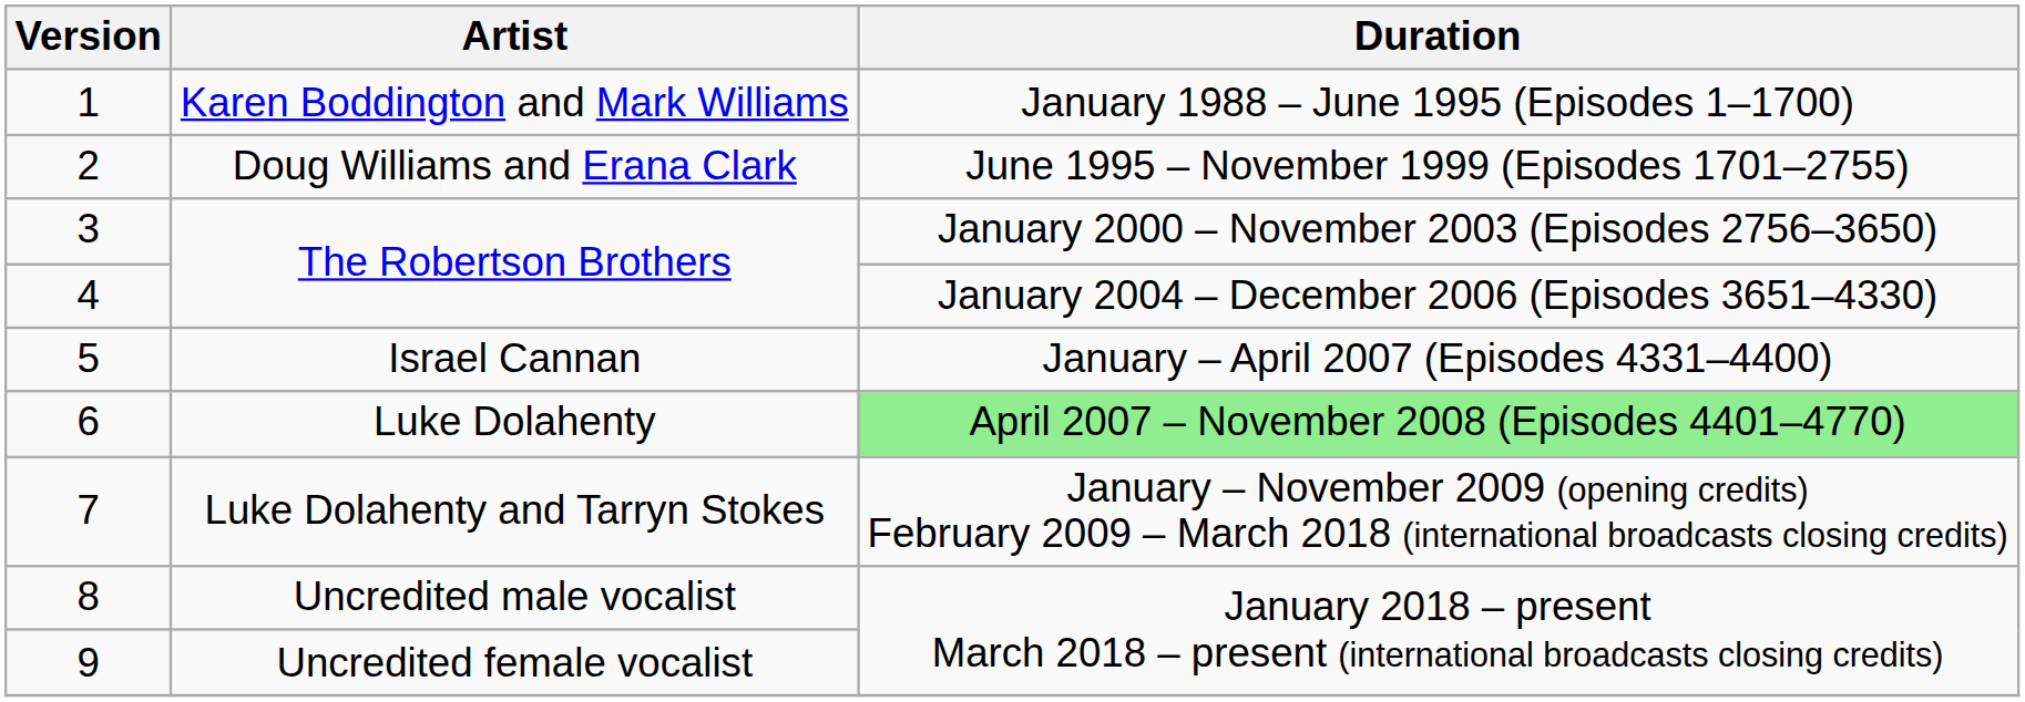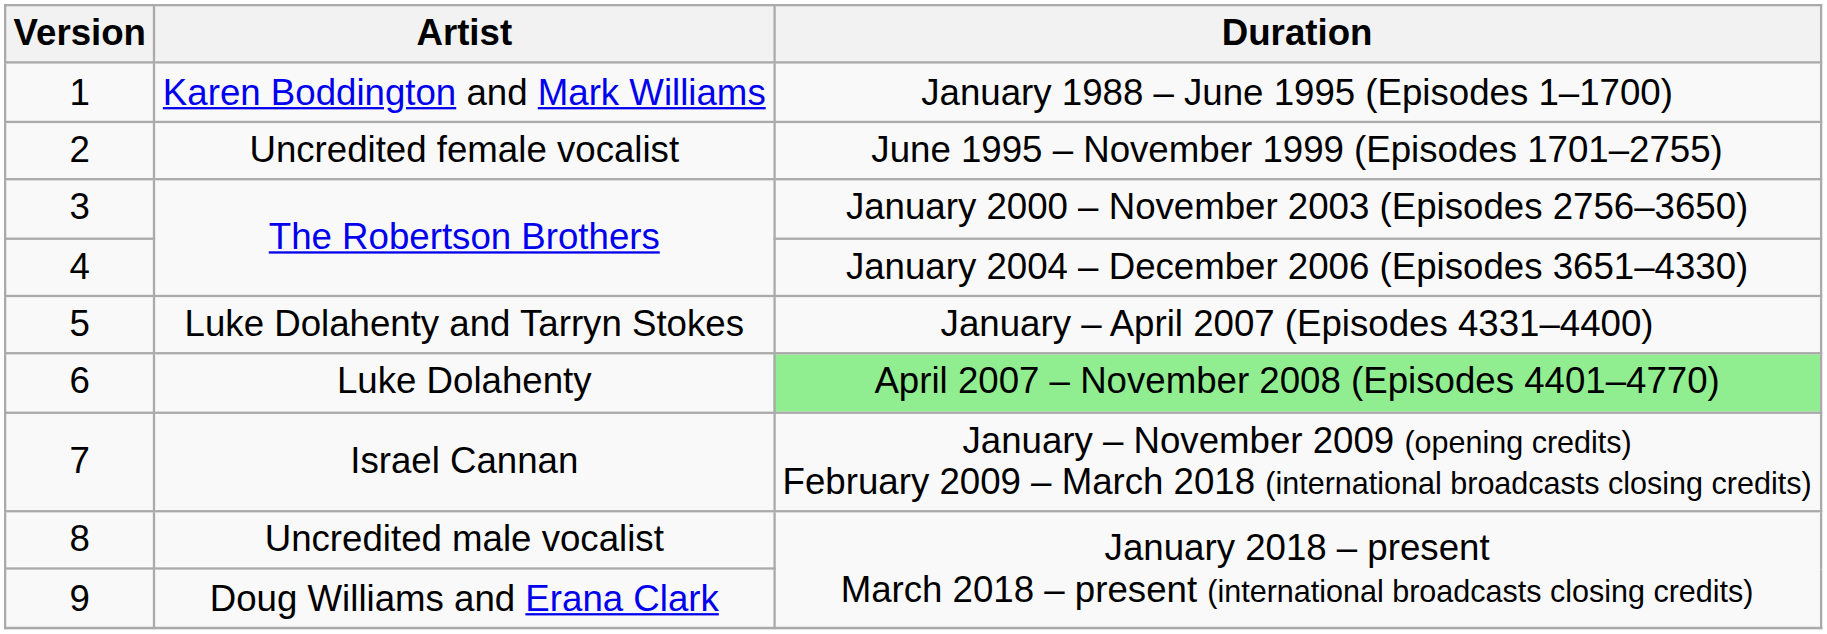2 | Artist: Doug Williams and Erana Clark -> Uncredited female vocalist
5 | Artist: Israel Cannan -> Luke Dolahenty and Tarryn Stokes
7 | Artist: Luke Dolahenty and Tarryn Stokes -> Israel Cannan
9 | Artist: Uncredited female vocalist -> Doug Williams and Erana Clark
